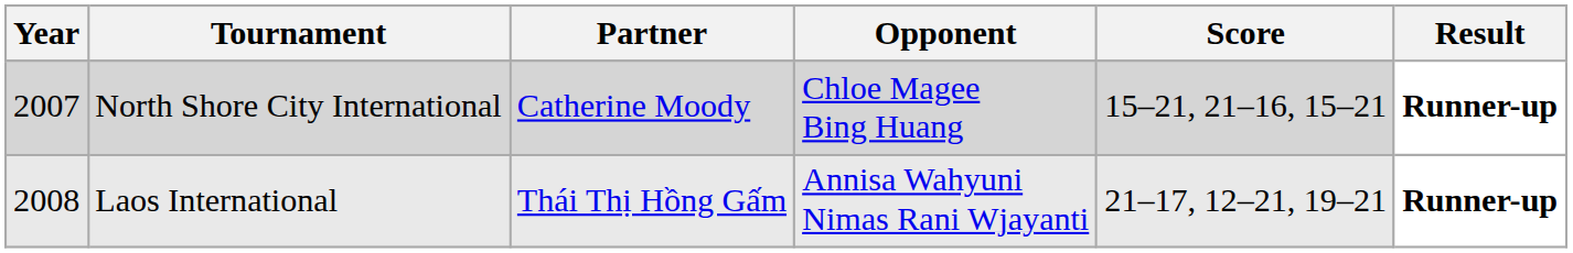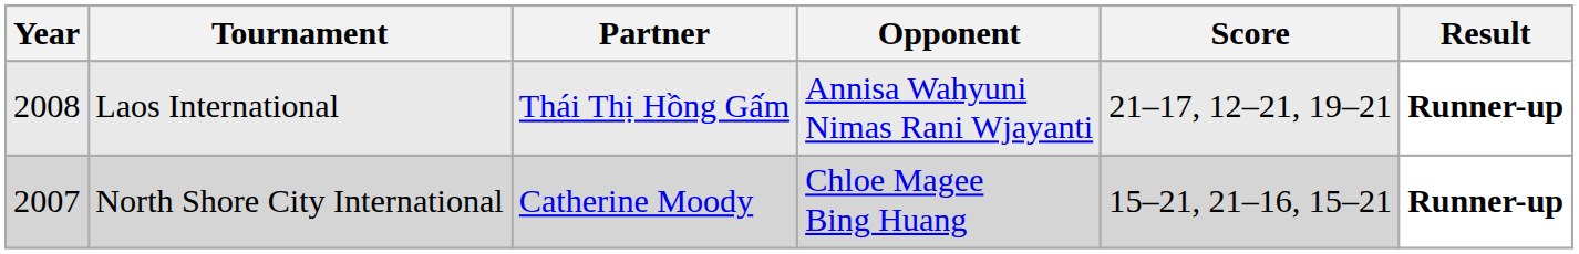rows swapped: North Shore City International <-> Laos International
